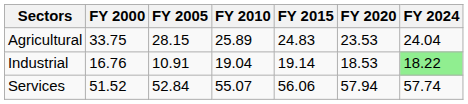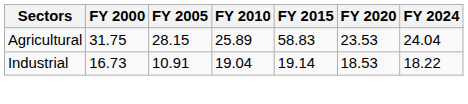Agricultural | FY 2000: 33.75 -> 31.75
Agricultural | FY 2015: 24.83 -> 58.83
Industrial | FY 2000: 16.76 -> 16.73
Industrial | FY 2024: lightgreen background -> no background
- row: Services | 51.52 | 52.84 | 55.07 | 56.06 | 57.94 | 57.74
